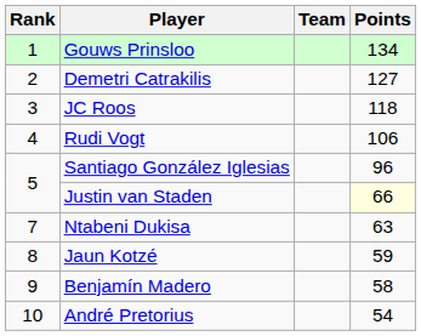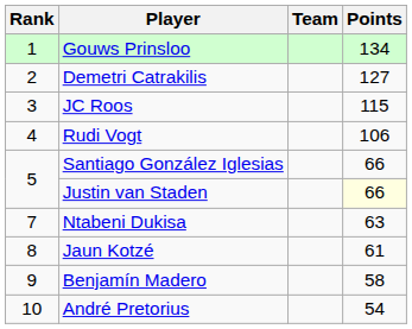JC Roos | Points: 118 -> 115
Santiago González Iglesias | Points: 96 -> 66
Jaun Kotzé | Points: 59 -> 61
